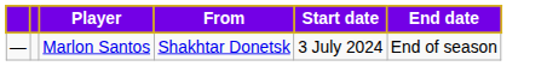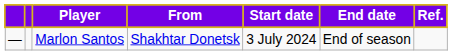+ column: Ref.
